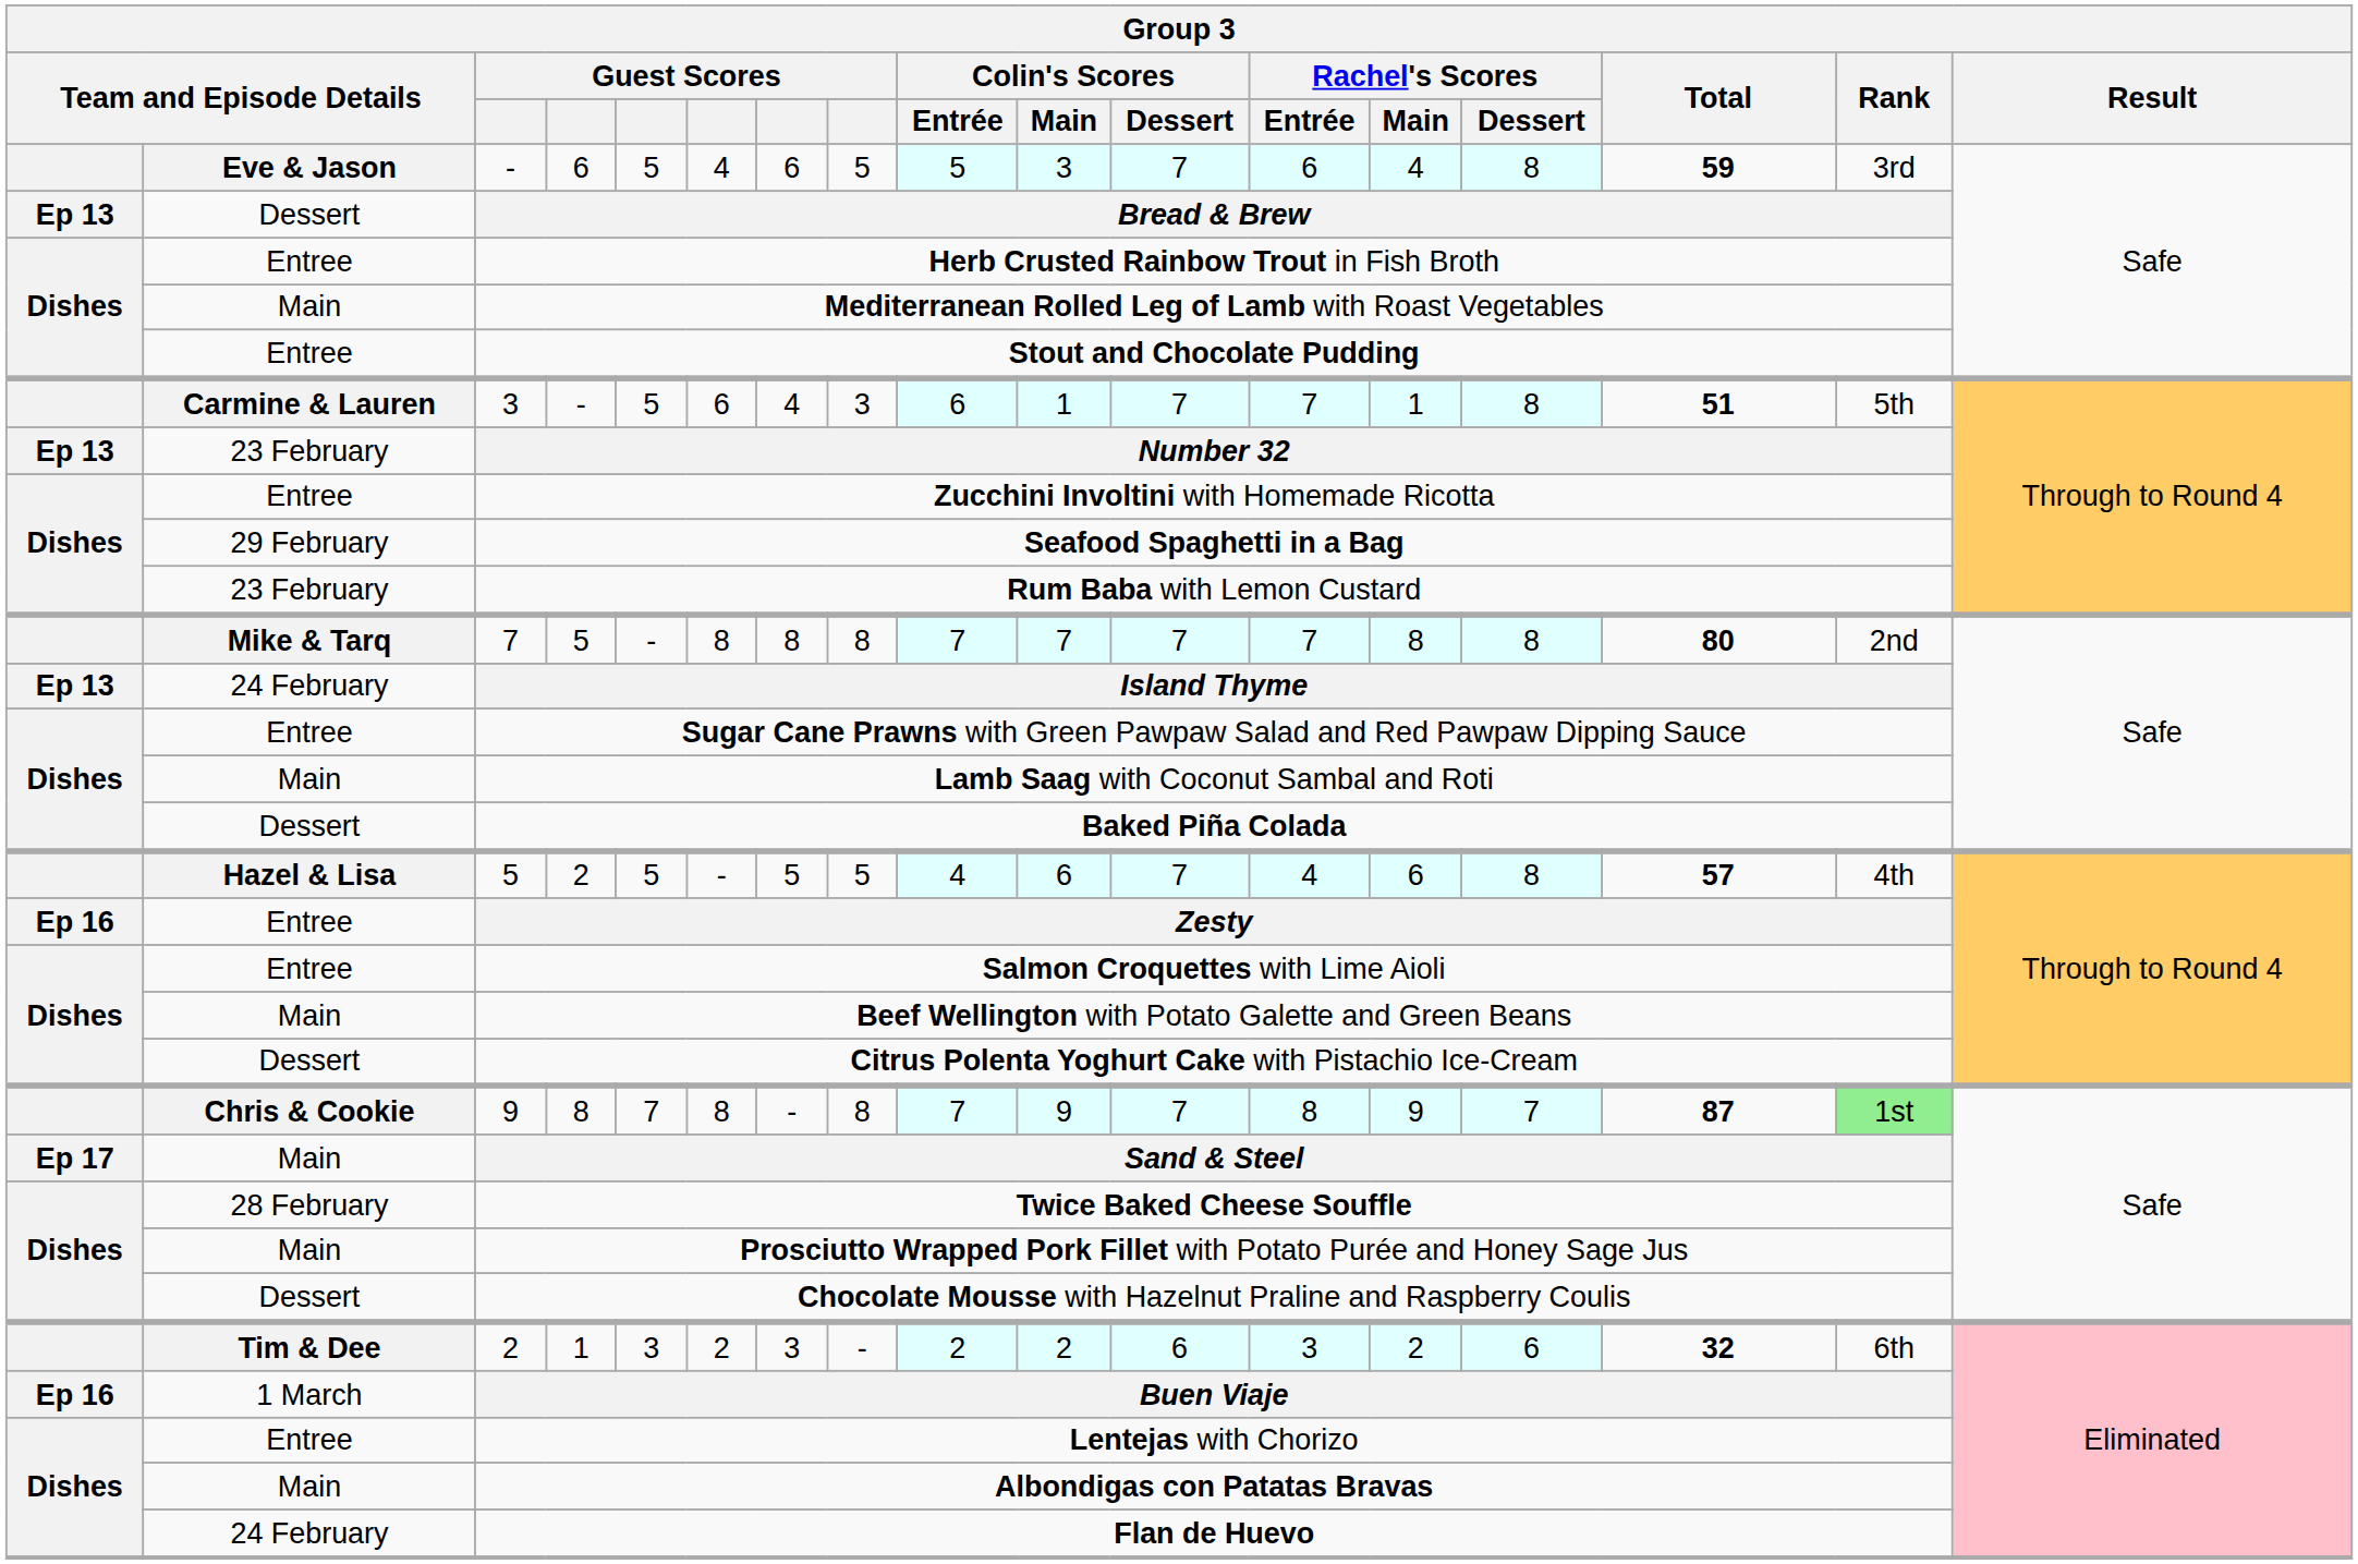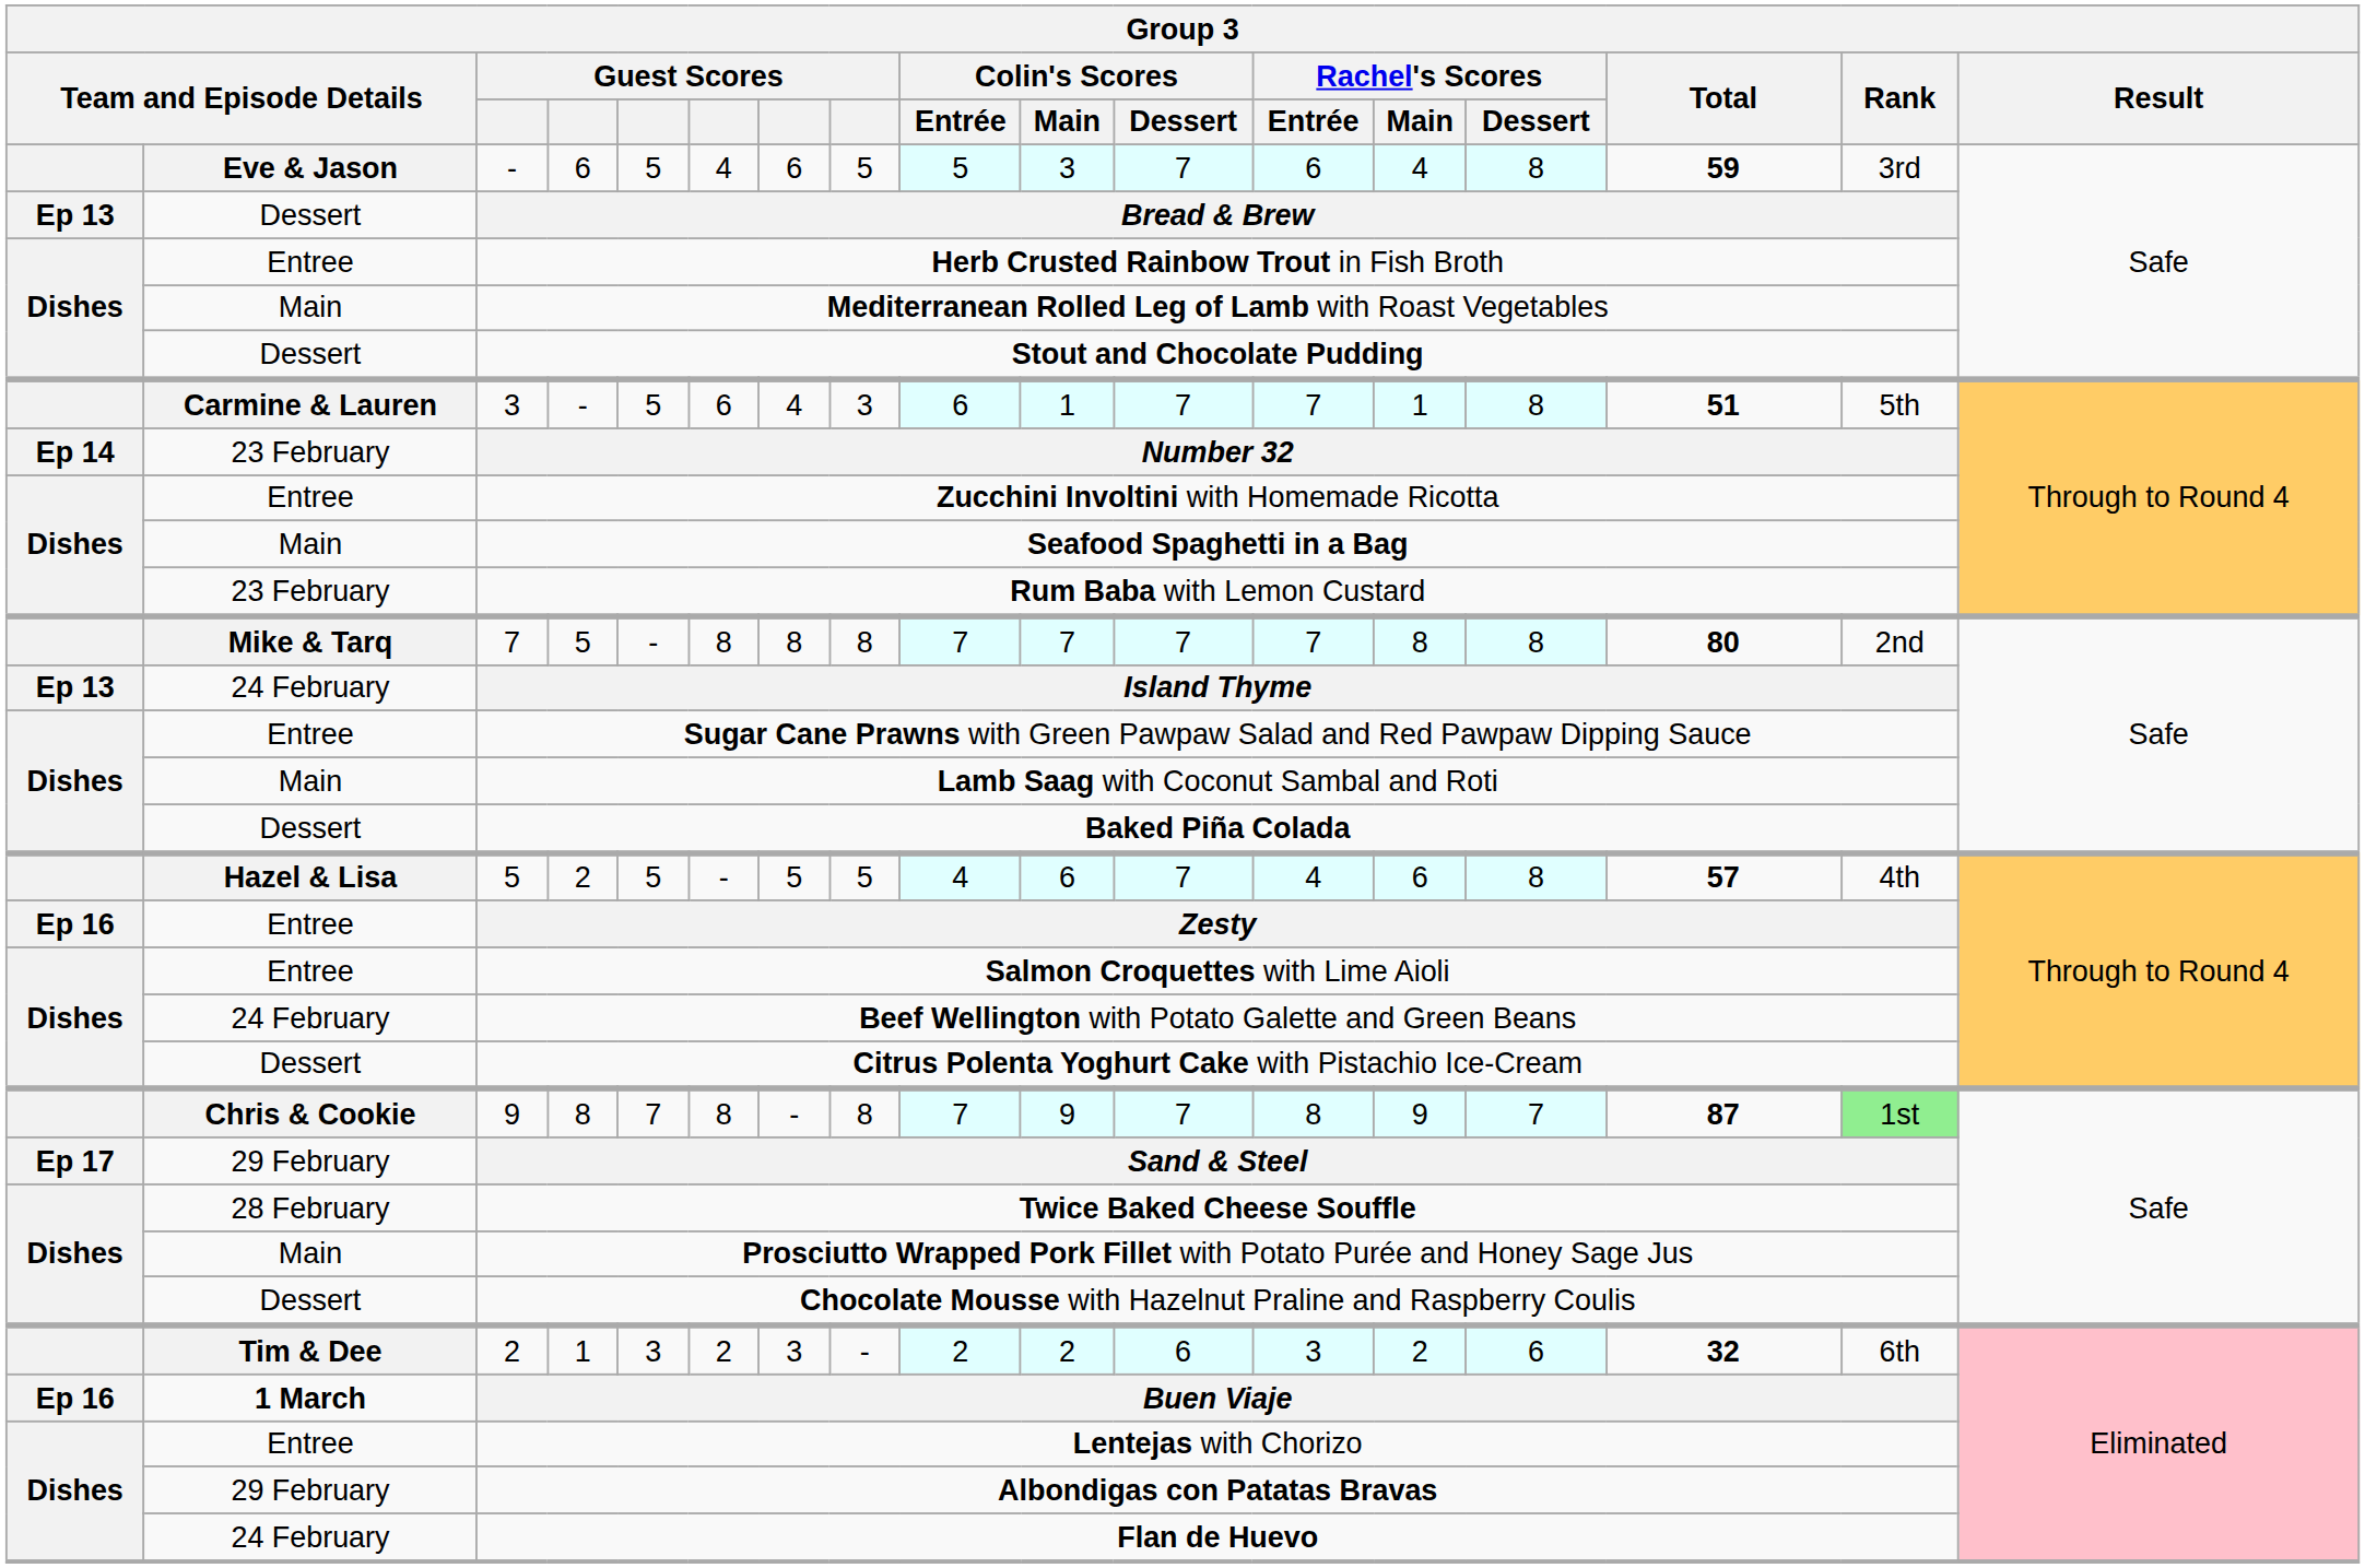Stout and Chocolate Pudding | column 2: Entree -> Dessert
Number 32 | column 1: Ep 13 -> Ep 14
Seafood Spaghetti in a Bag | column 2: 29 February -> Main
Beef Wellington with Potato Galette and Green Beans | column 2: Main -> 24 February
Sand & Steel | column 2: Main -> 29 February
Buen Viaje | column 2: normal -> bold
Albondigas con Patatas Bravas | column 2: Main -> 29 February
